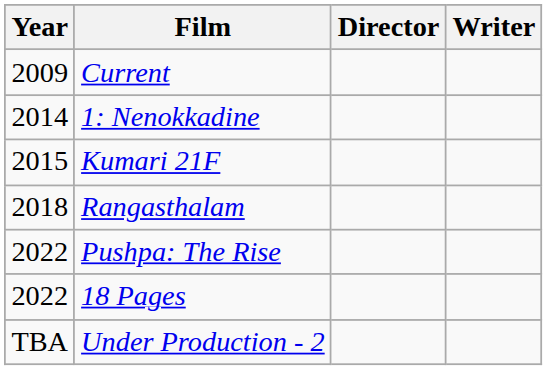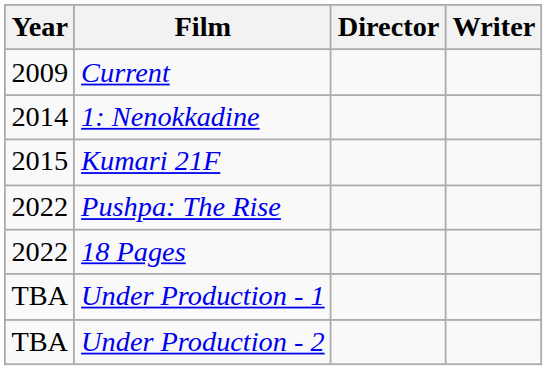- row: 2018 | Rangasthalam
+ row: TBA | Under Production - 1
